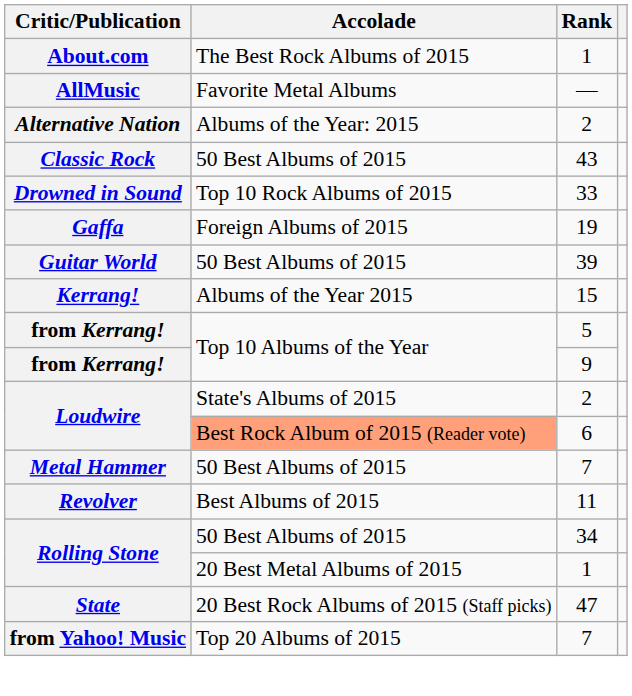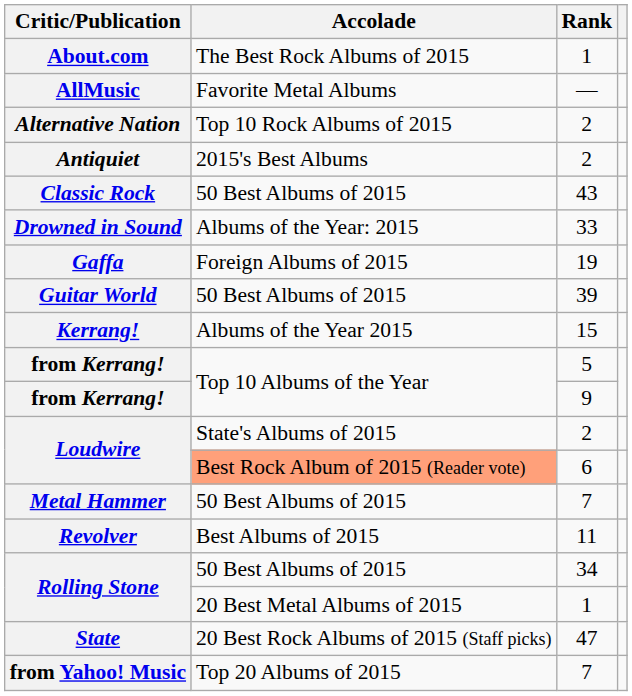Alternative Nation | Accolade: Albums of the Year: 2015 -> Top 10 Rock Albums of 2015
+ row: Antiquiet | 2015's Best Albums | 2
Drowned in Sound | Accolade: Top 10 Rock Albums of 2015 -> Albums of the Year: 2015
